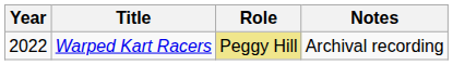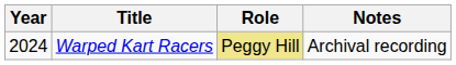Warped Kart Racers | Year: 2022 -> 2024
